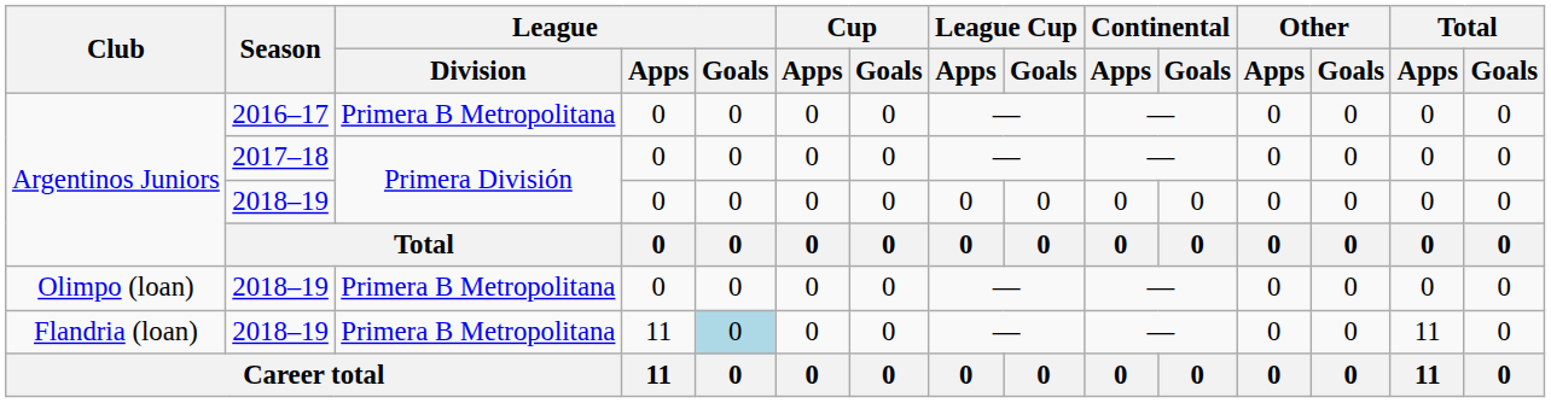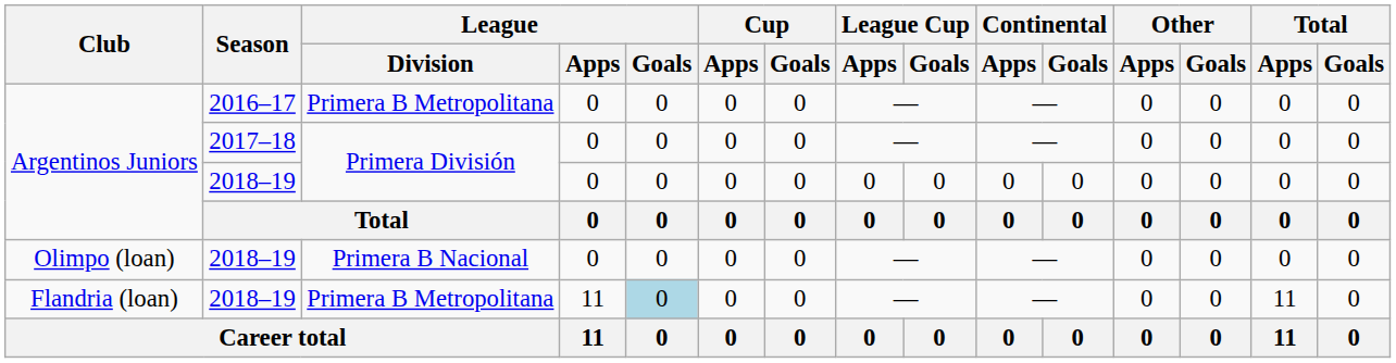Olimpo (loan) | League / Division: Primera B Metropolitana -> Primera B Nacional
